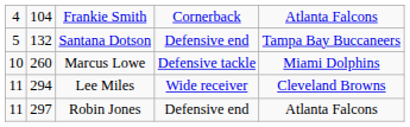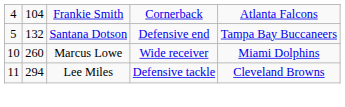Marcus Lowe | column 4: Defensive tackle -> Wide receiver
Lee Miles | column 4: Wide receiver -> Defensive tackle
- row: 11 | 297 | Robin Jones | Defensive end | Atlanta Falcons
